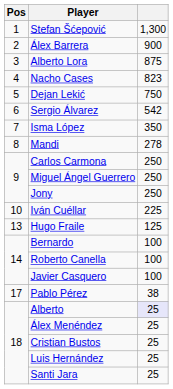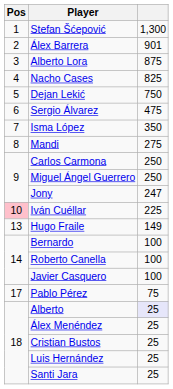Álex Barrera | column 3: 900 -> 901
Nacho Cases | column 3: 823 -> 825
Sergio Álvarez | column 3: 542 -> 475
Mandi | column 3: 278 -> 275
Jony | column 3: 250 -> 247
Iván Cuéllar | Pos: no background -> pink background
Hugo Fraile | column 3: 125 -> 149
Pablo Pérez | column 3: 38 -> 75
